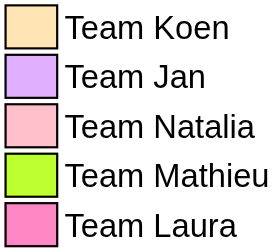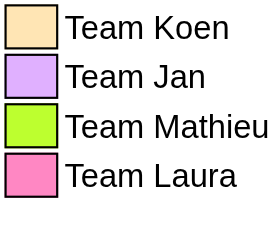- row: Team Natalia
